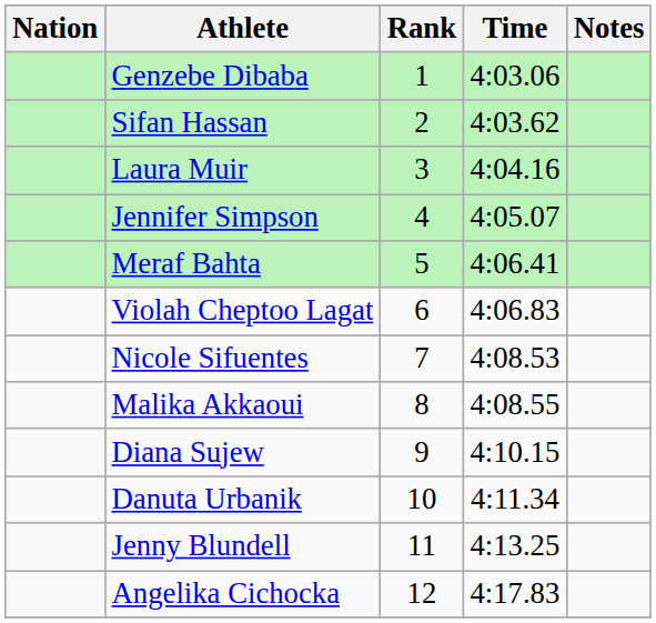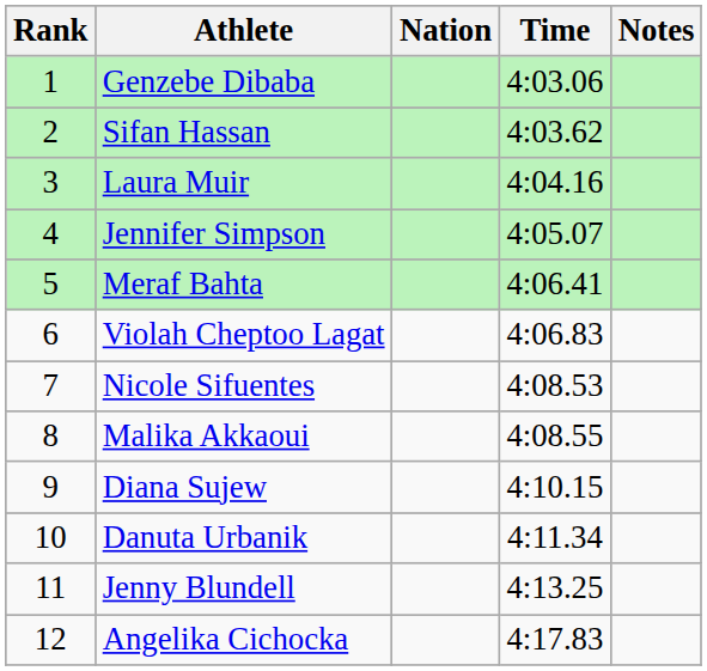columns swapped: Rank <-> Nation
